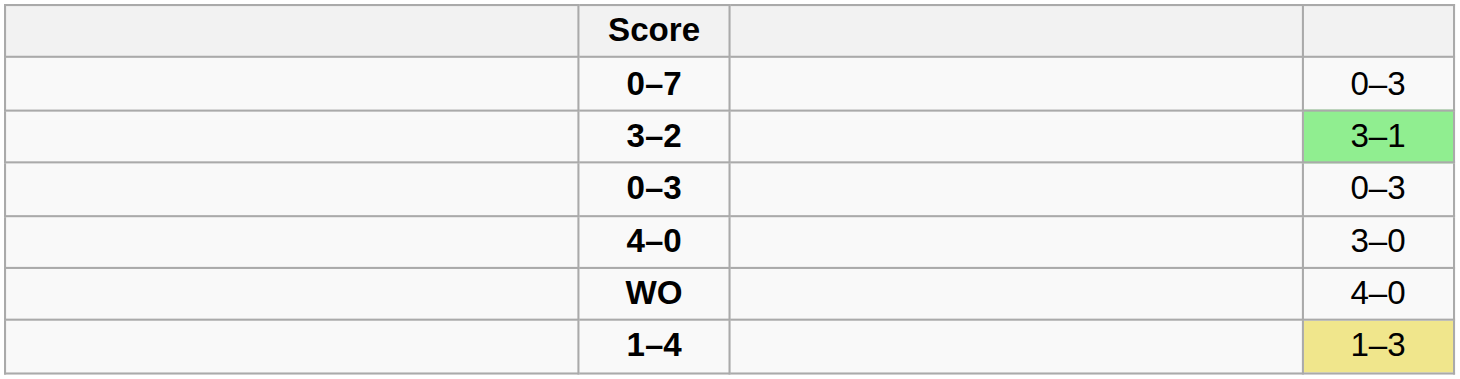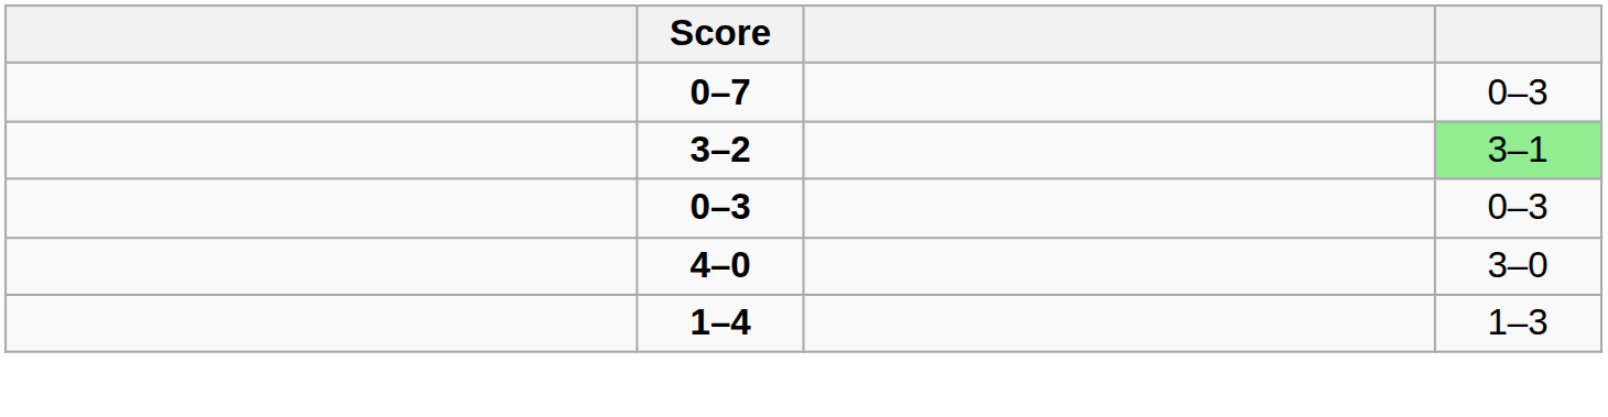- row: WO | 4–0
1–4 | column 4: khaki background -> no background
